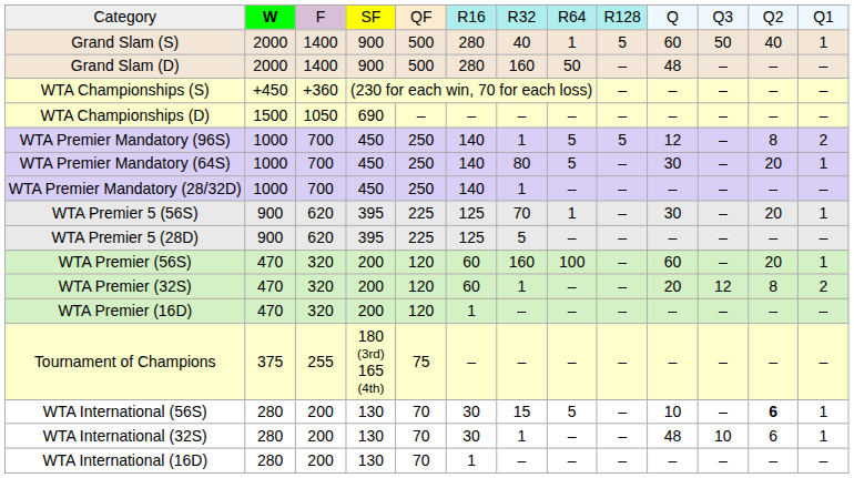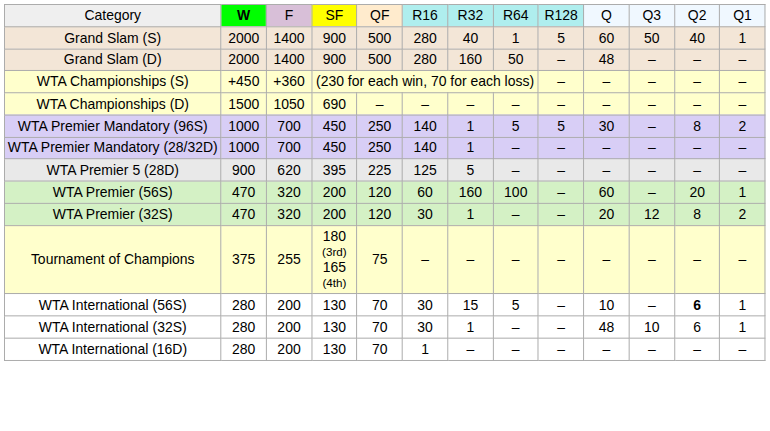WTA Premier Mandatory (96S) | column 10: 12 -> 30
- row: WTA Premier Mandatory (64S) | 1000 | 700 | 450 | 250 | 140 | 80 | 5 | – | 30 | – | 20 | 1
- row: WTA Premier 5 (56S) | 900 | 620 | 395 | 225 | 125 | 70 | 1 | – | 30 | – | 20 | 1
WTA Premier (32S) | column 6: 60 -> 30
- row: WTA Premier (16D) | 470 | 320 | 200 | 120 | 1 | – | – | – | – | – | – | –
